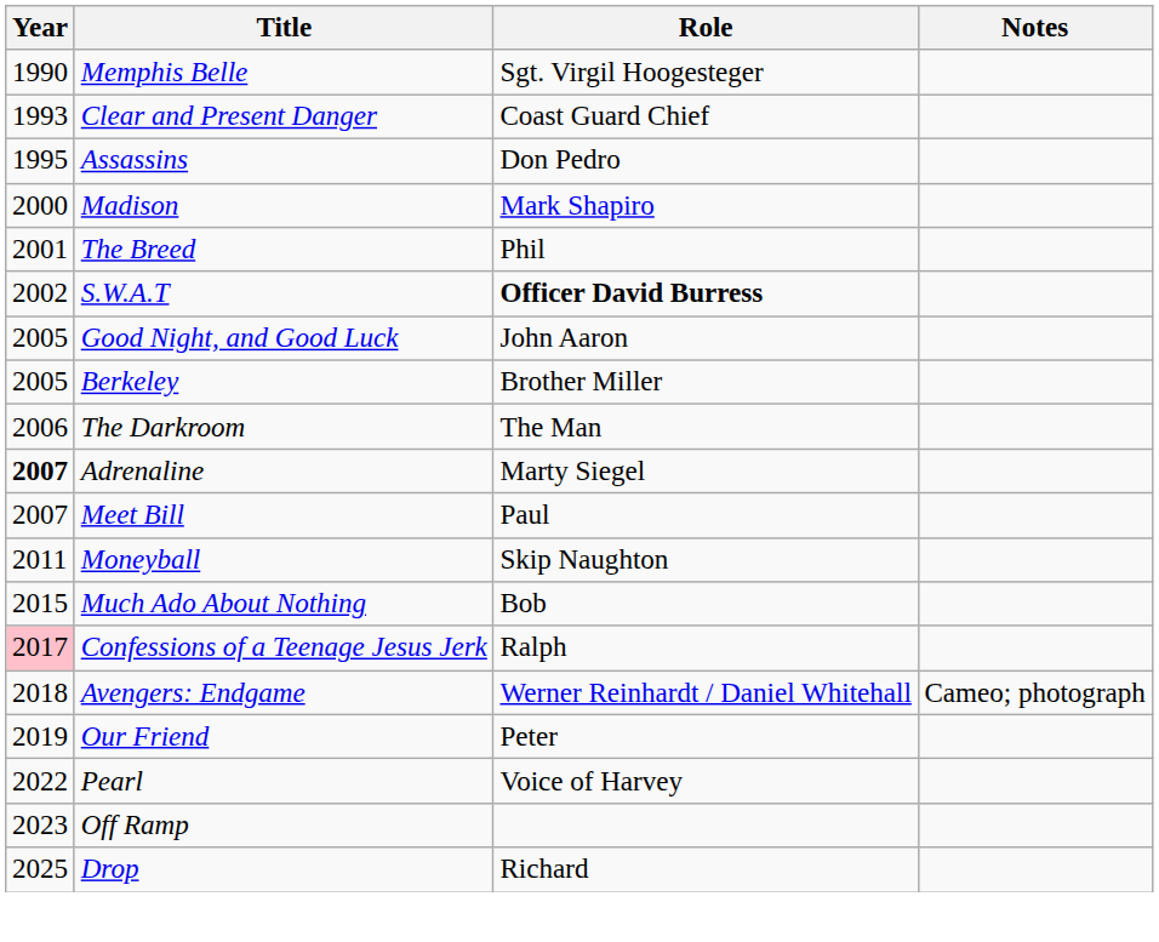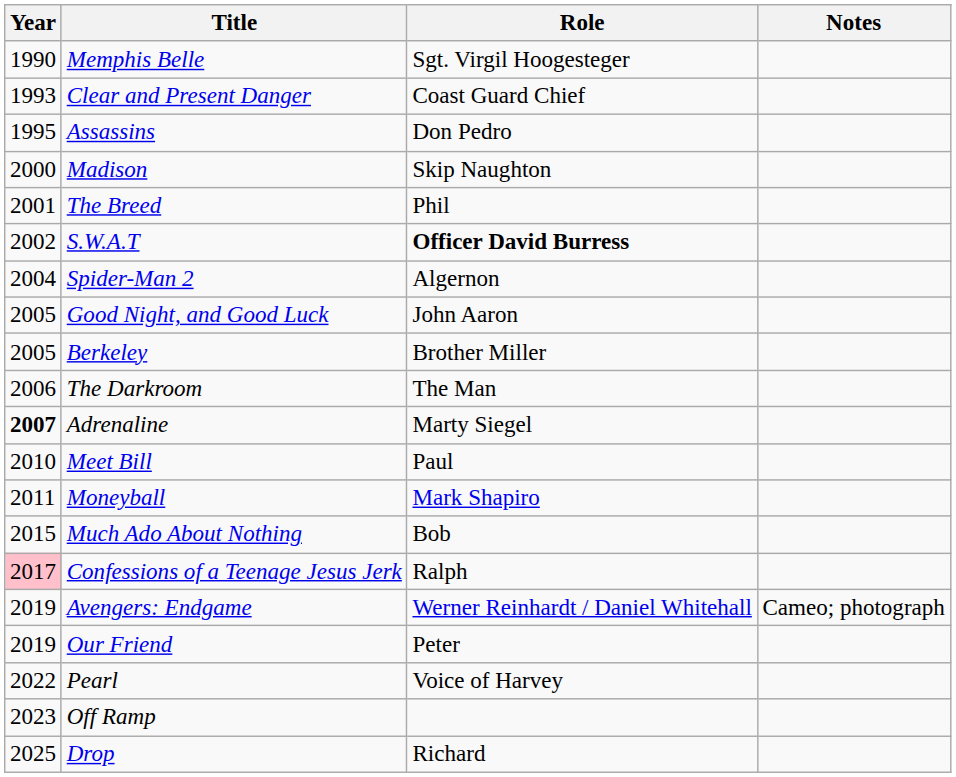Madison | Role: Mark Shapiro -> Skip Naughton
+ row: 2004 | Spider-Man 2 | Algernon
Meet Bill | Year: 2007 -> 2010
Moneyball | Role: Skip Naughton -> Mark Shapiro
Avengers: Endgame | Year: 2018 -> 2019
